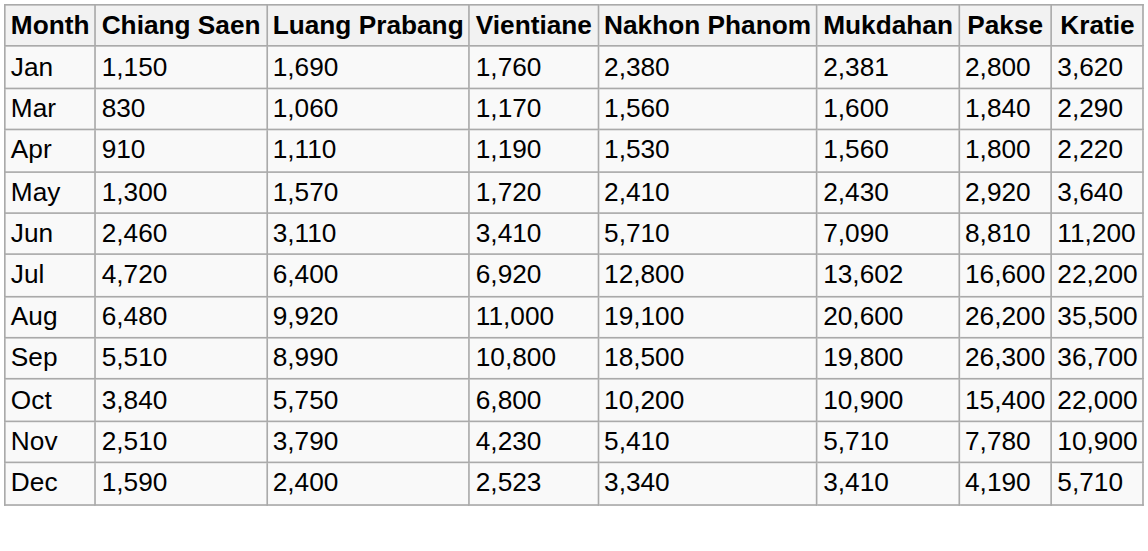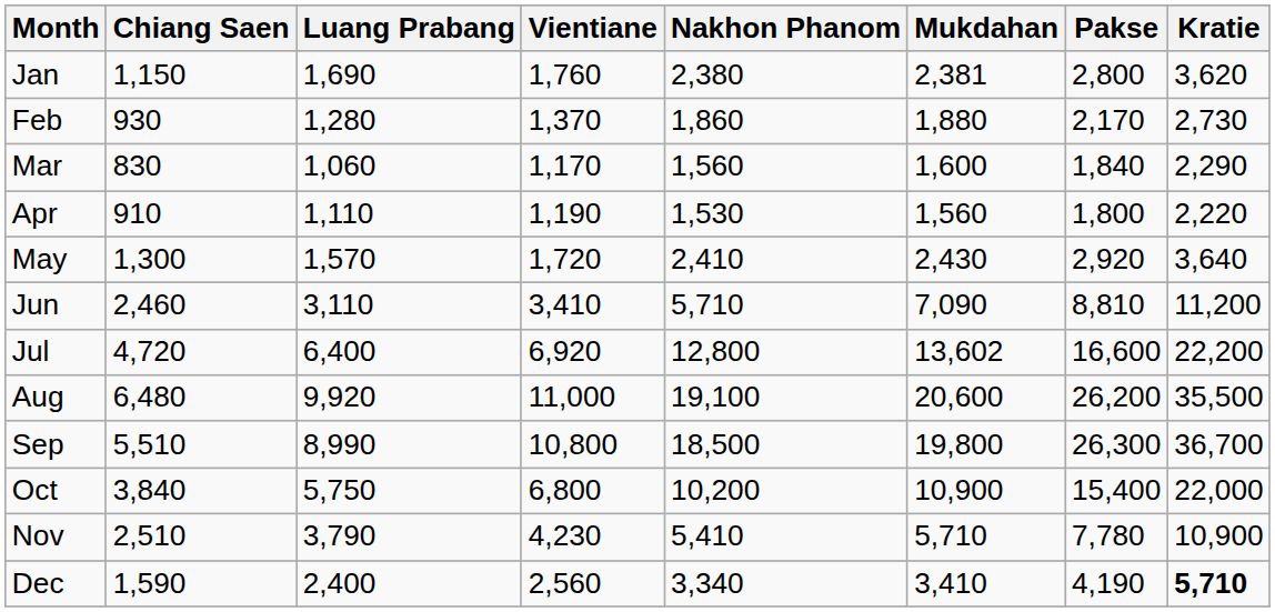+ row: Feb | 930 | 1,280 | 1,370 | 1,860 | 1,880 | 2,170 | 2,730
Dec | Vientiane: 2,523 -> 2,560
Dec | Kratie: normal -> bold
